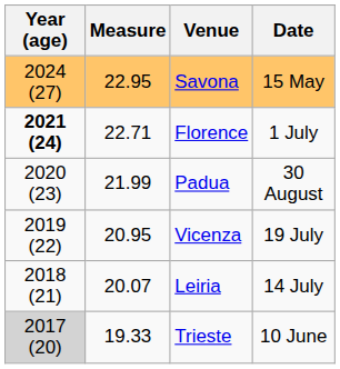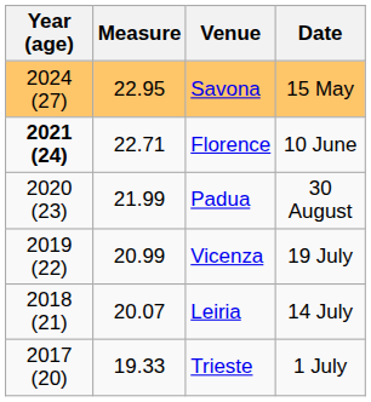Florence | Date: 1 July -> 10 June
Vicenza | Measure: 20.95 -> 20.99
Trieste | Year (age): lightgrey background -> no background
Trieste | Date: 10 June -> 1 July
